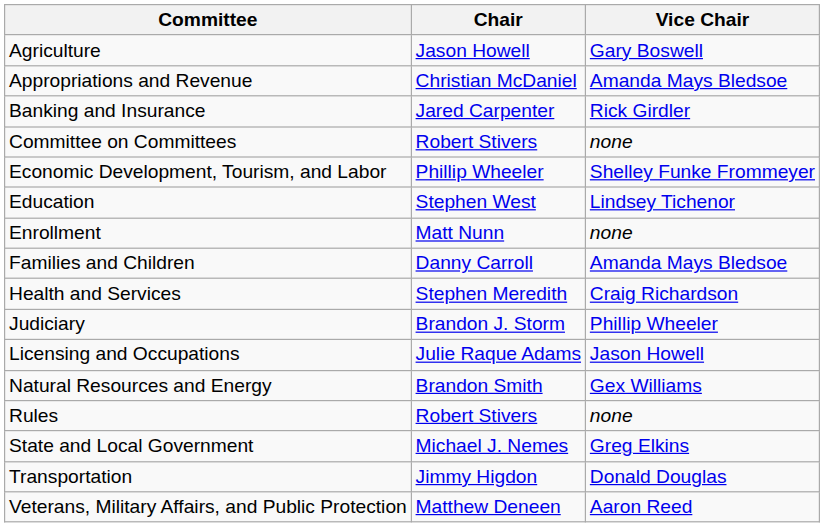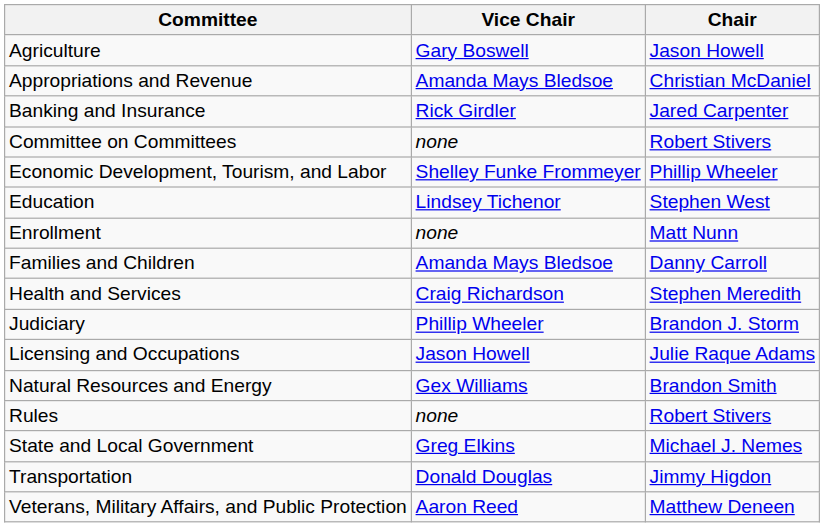columns swapped: Chair <-> Vice Chair
